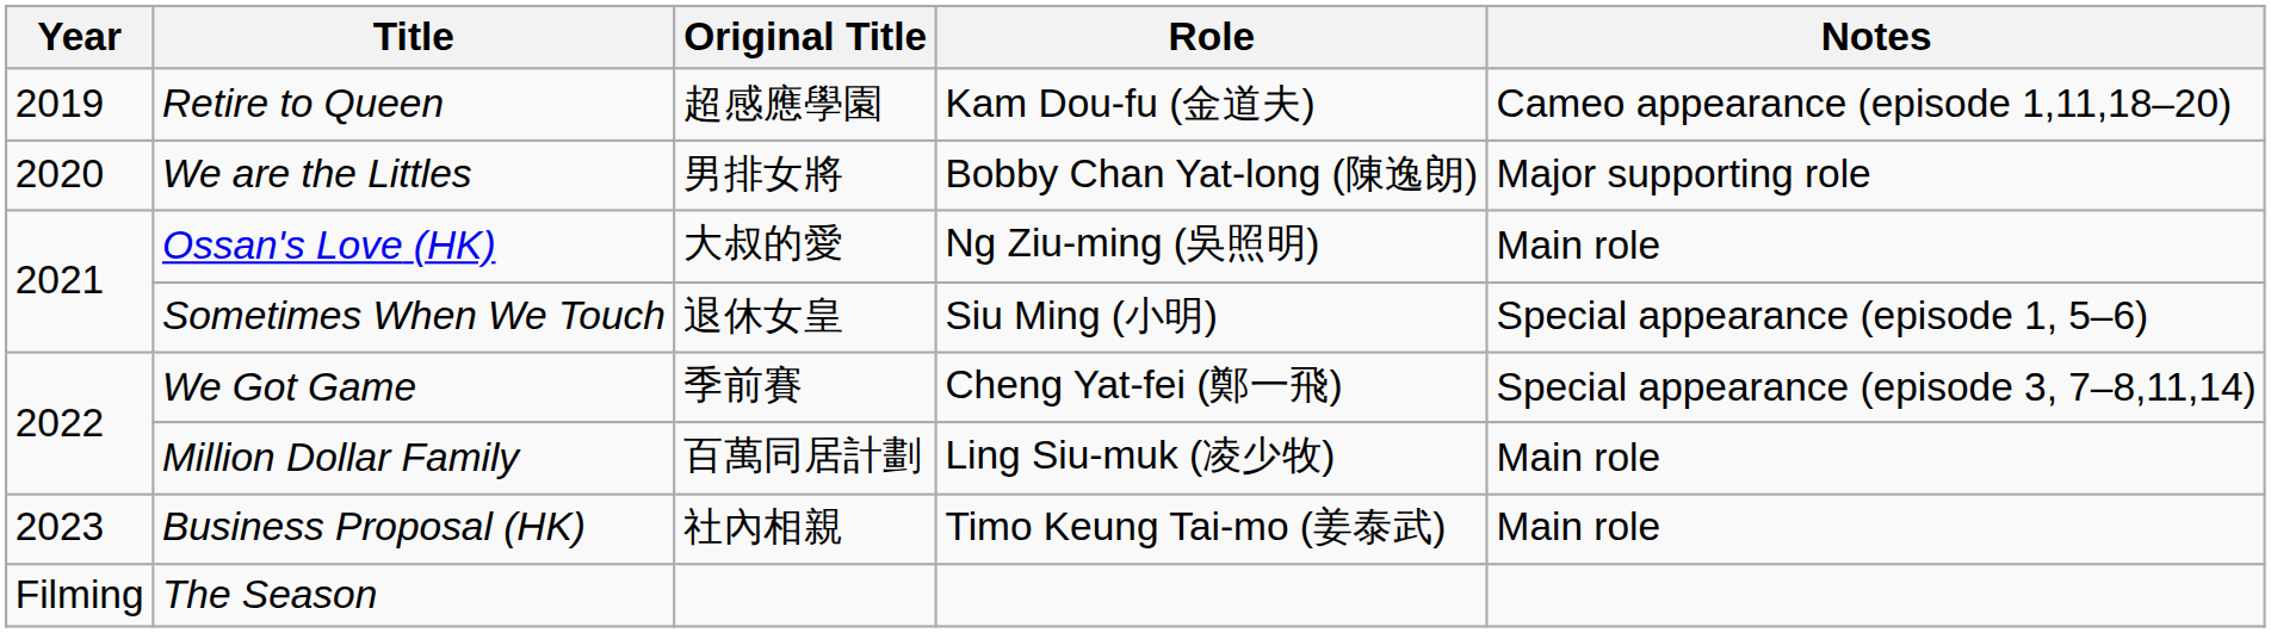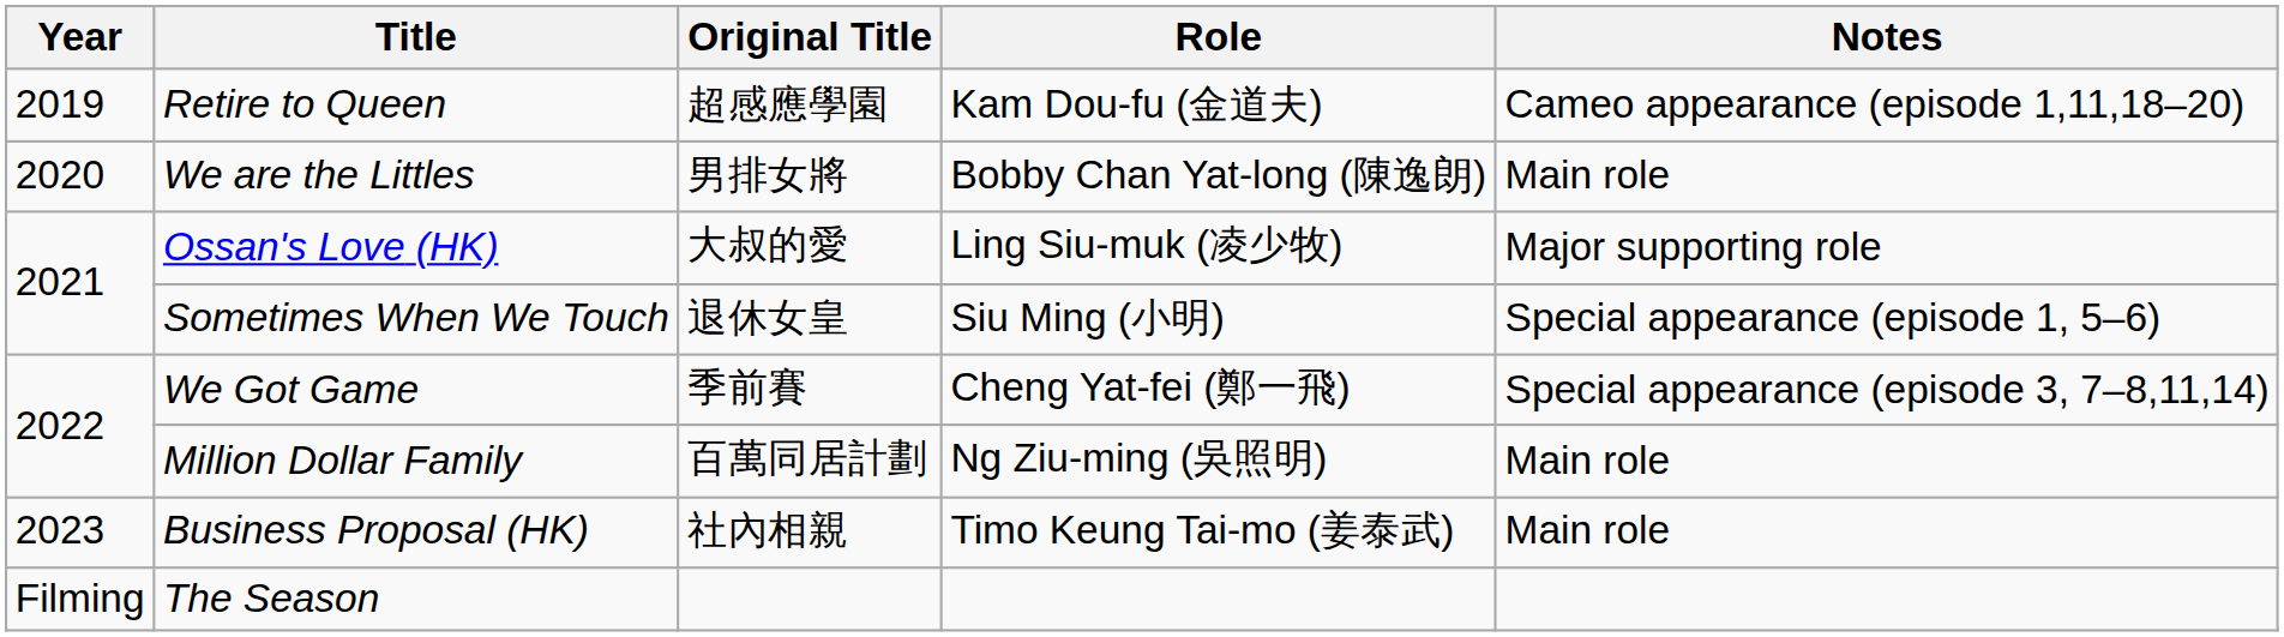We are the Littles | Notes: Major supporting role -> Main role
Ossan's Love (HK) | Role: Ng Ziu-ming (吳照明) -> Ling Siu-muk (凌少牧)
Ossan's Love (HK) | Notes: Main role -> Major supporting role
Million Dollar Family | Role: Ling Siu-muk (凌少牧) -> Ng Ziu-ming (吳照明)
